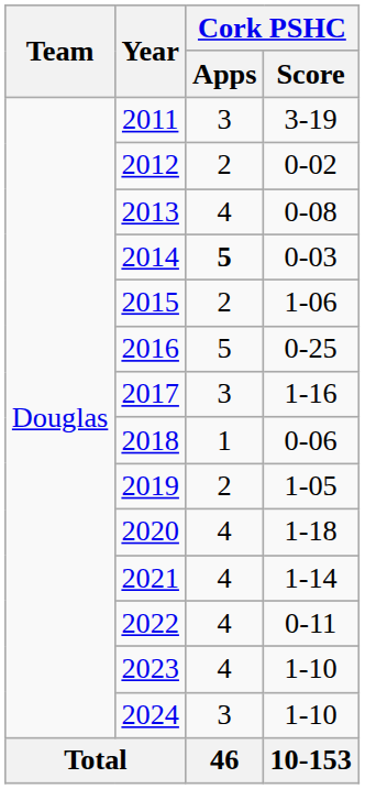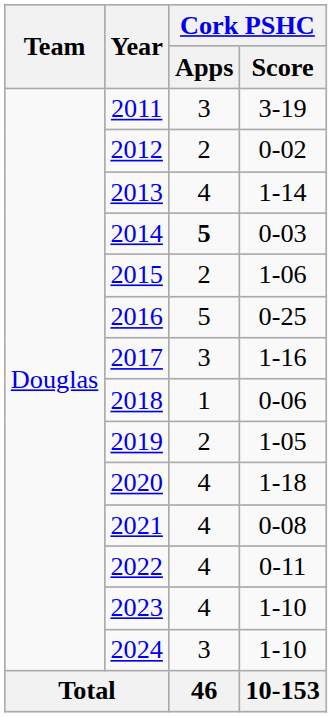2013 | Cork PSHC / Score: 0-08 -> 1-14
2021 | Cork PSHC / Score: 1-14 -> 0-08
